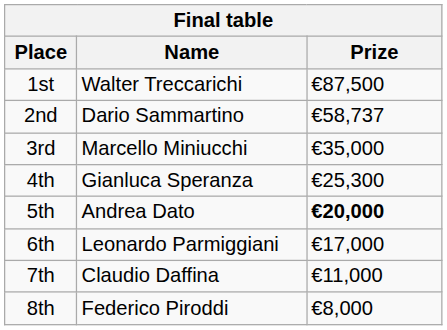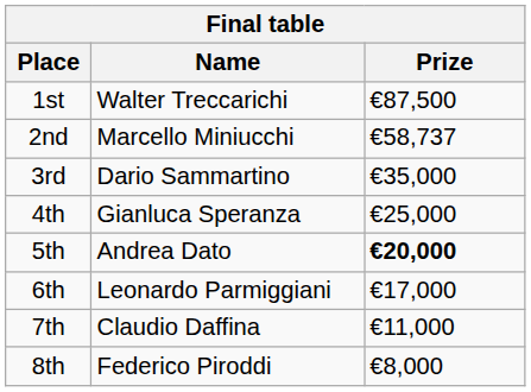2nd | Name: Dario Sammartino -> Marcello Miniucchi
3rd | Name: Marcello Miniucchi -> Dario Sammartino
4th | Prize: €25,300 -> €25,000
